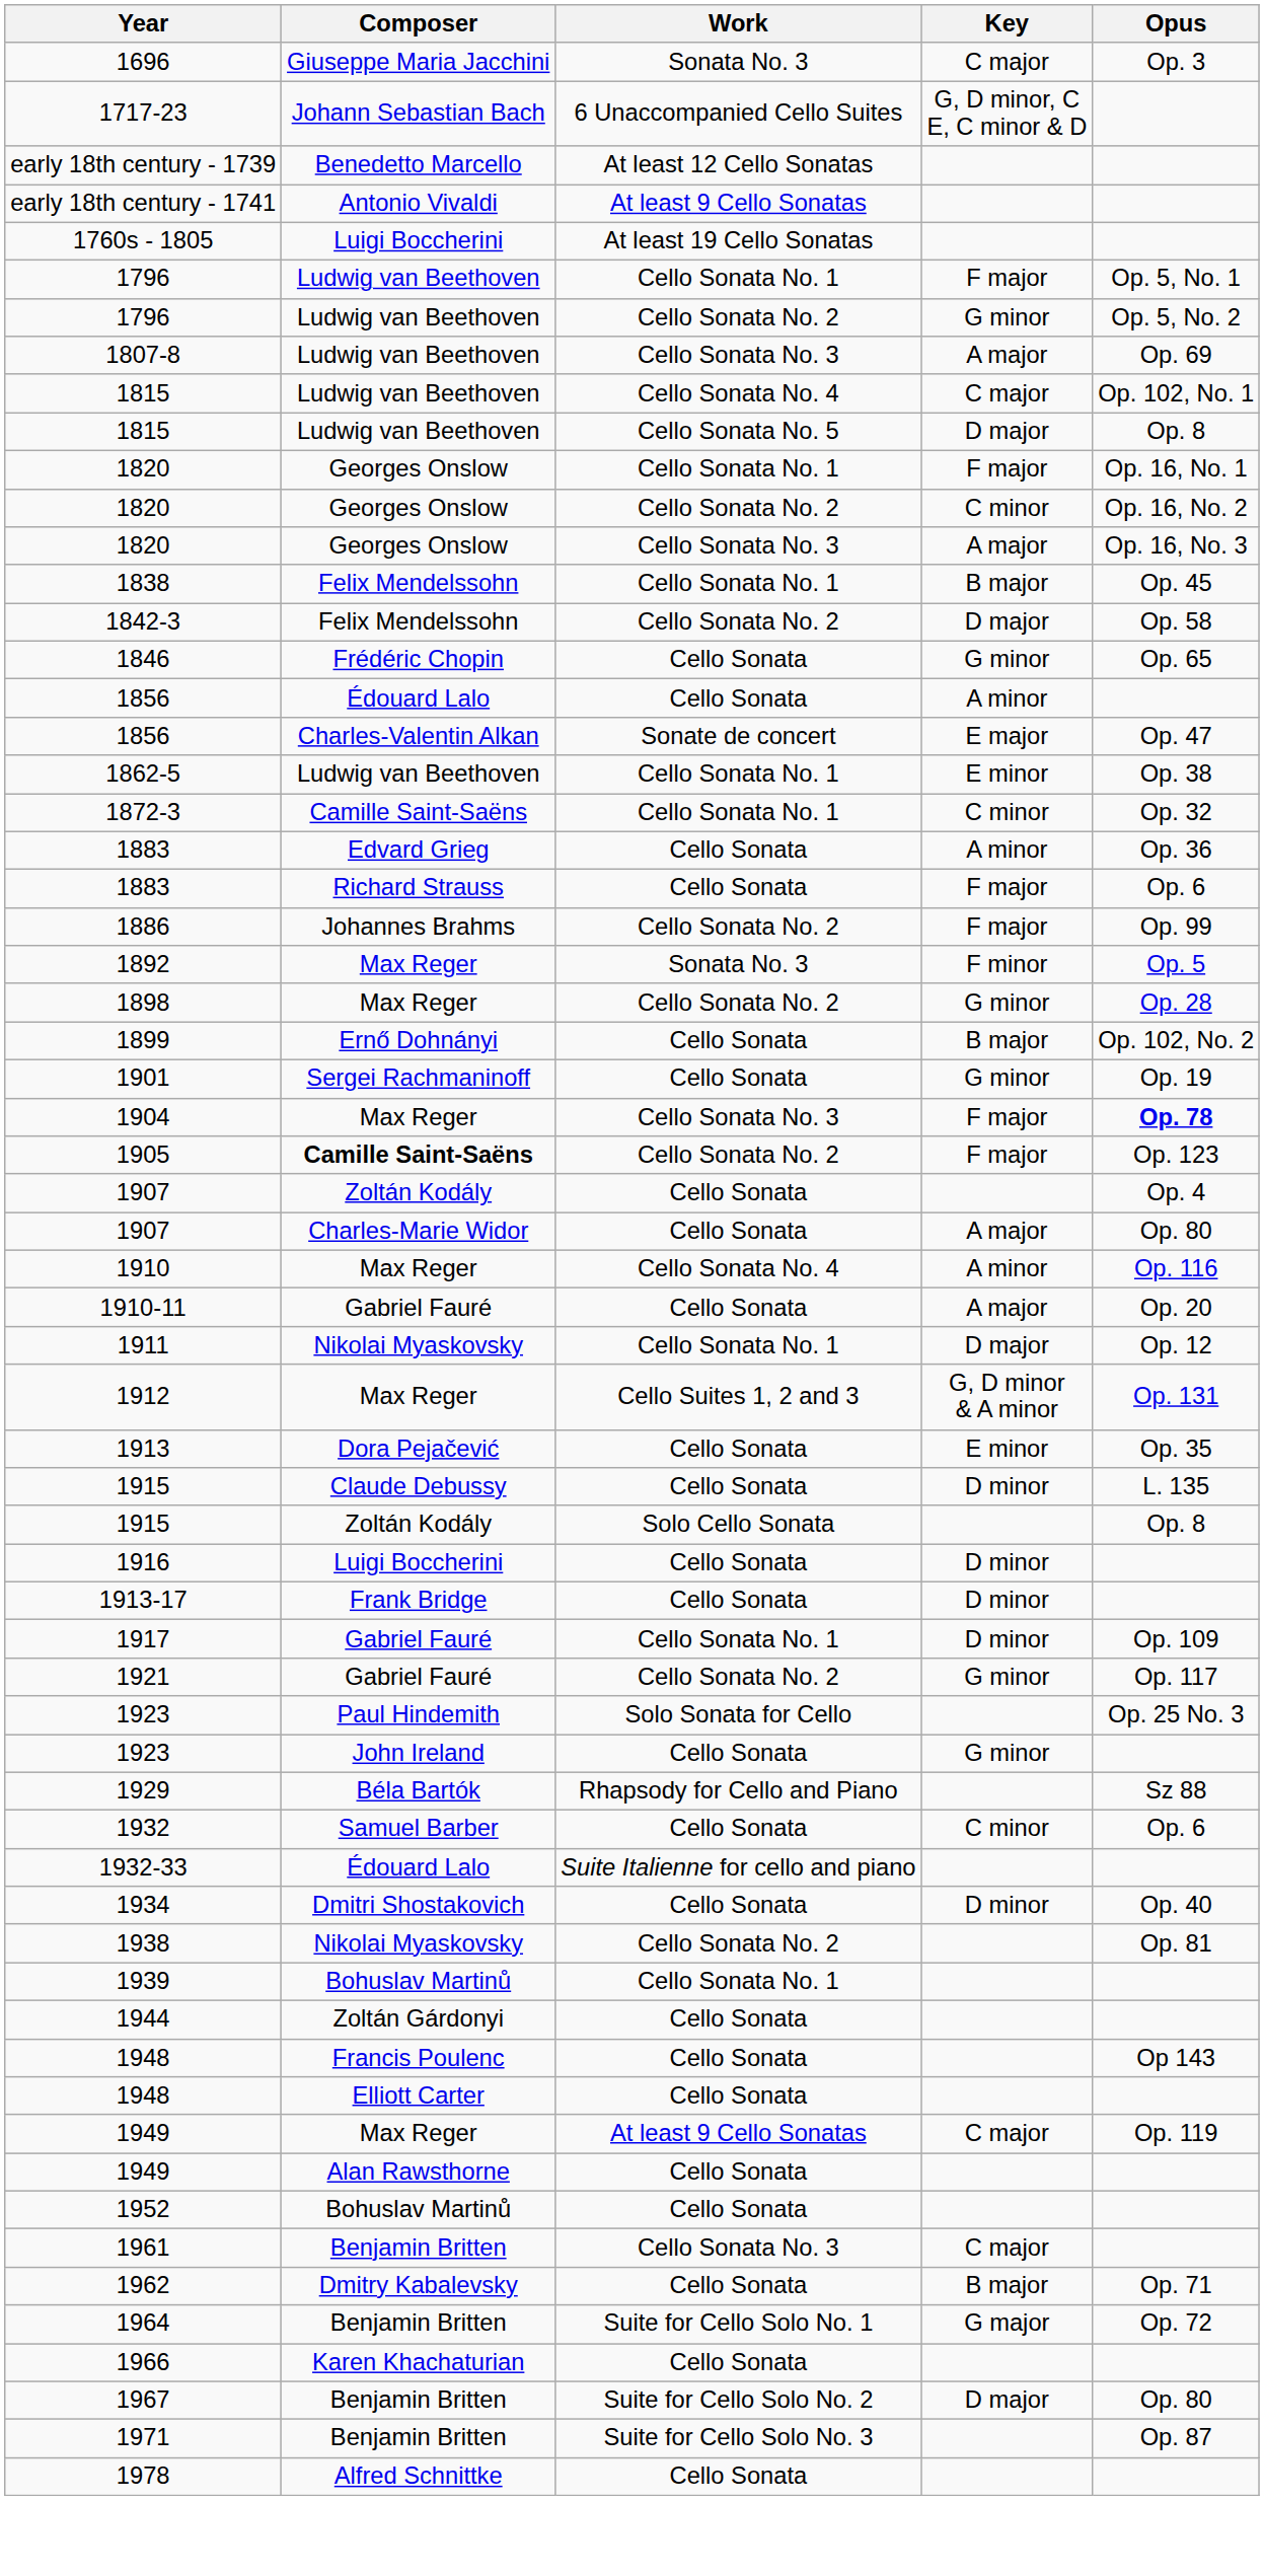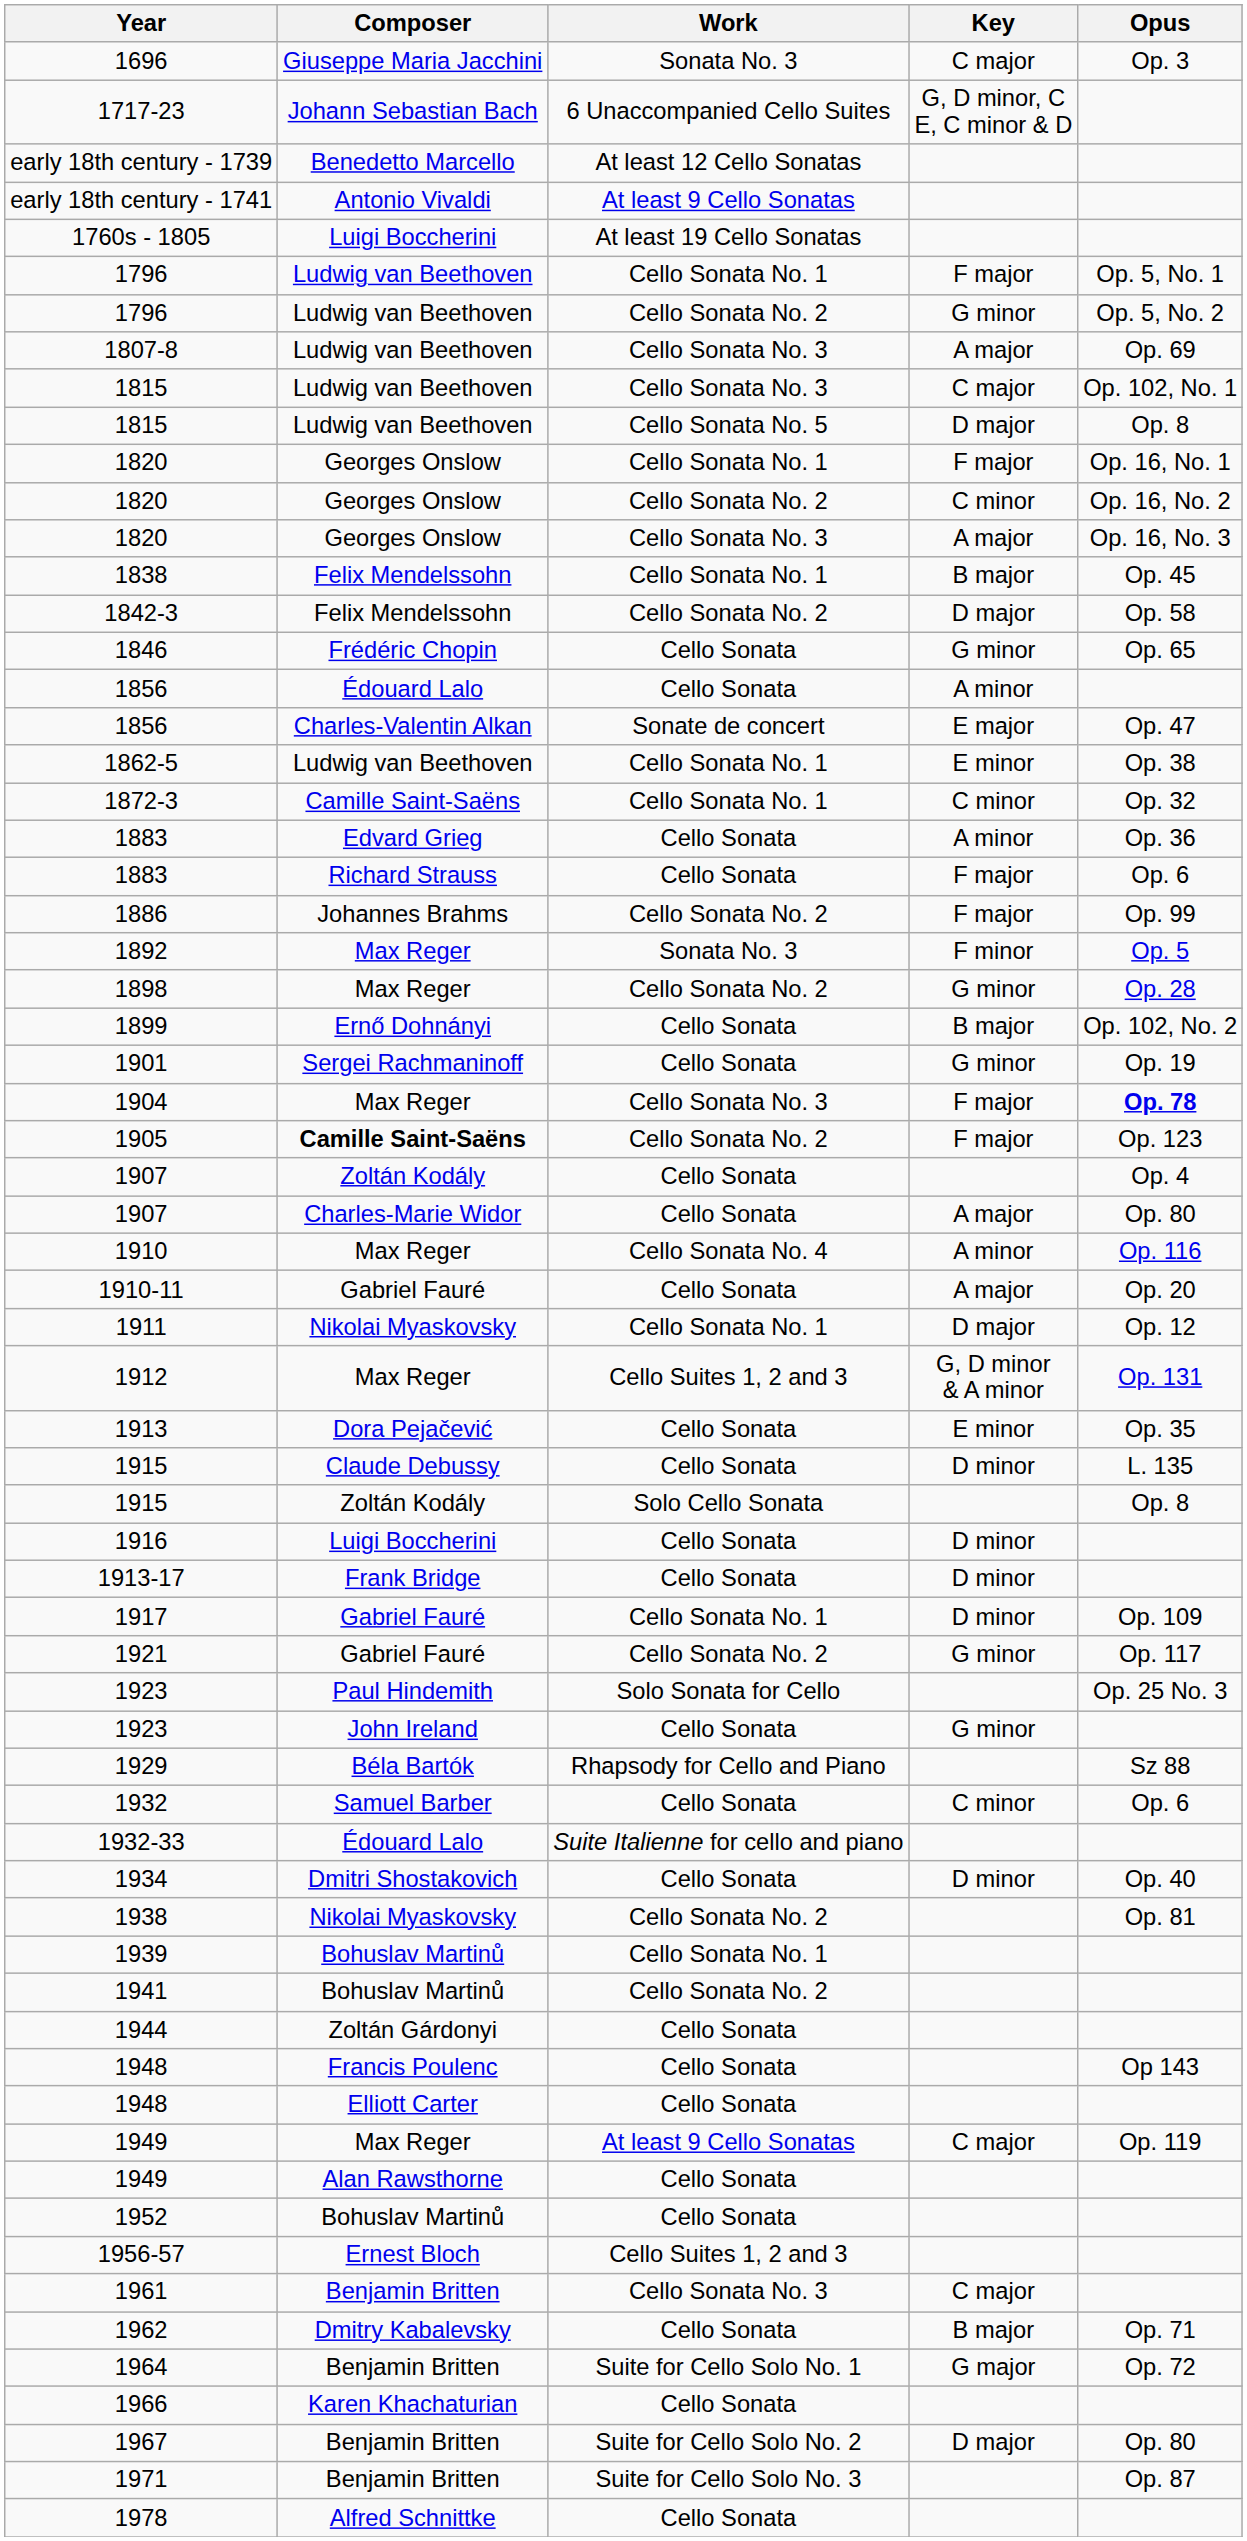1815 / C major | Work: Cello Sonata No. 4 -> Cello Sonata No. 3
+ row: 1941 | Bohuslav Martinů | Cello Sonata No. 2
+ row: 1956-57 | Ernest Bloch | Cello Suites 1, 2 and 3
